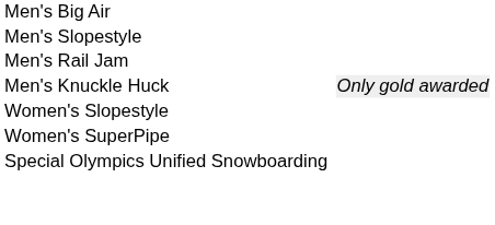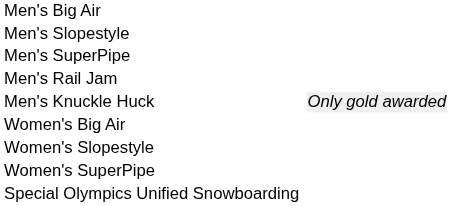+ row: Men's SuperPipe
+ row: Women's Big Air
